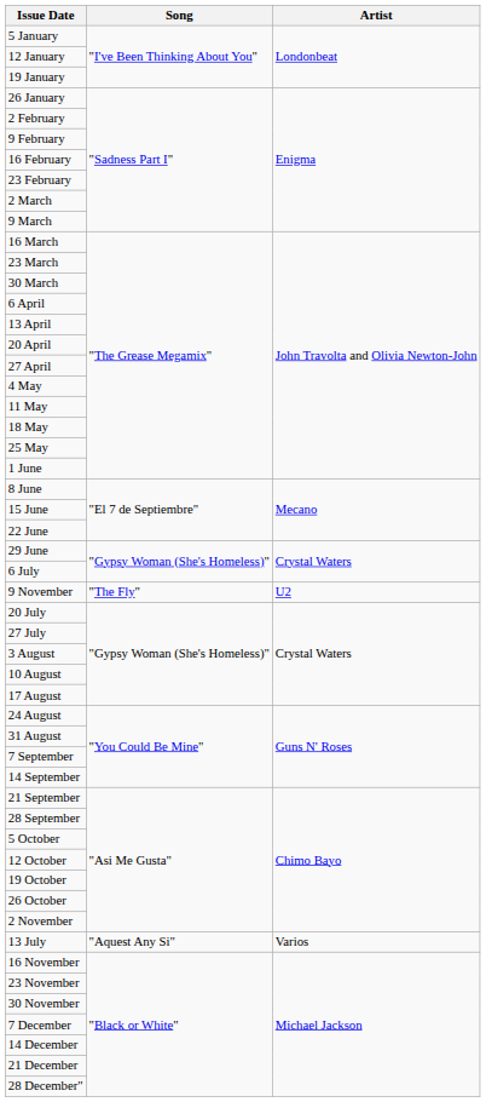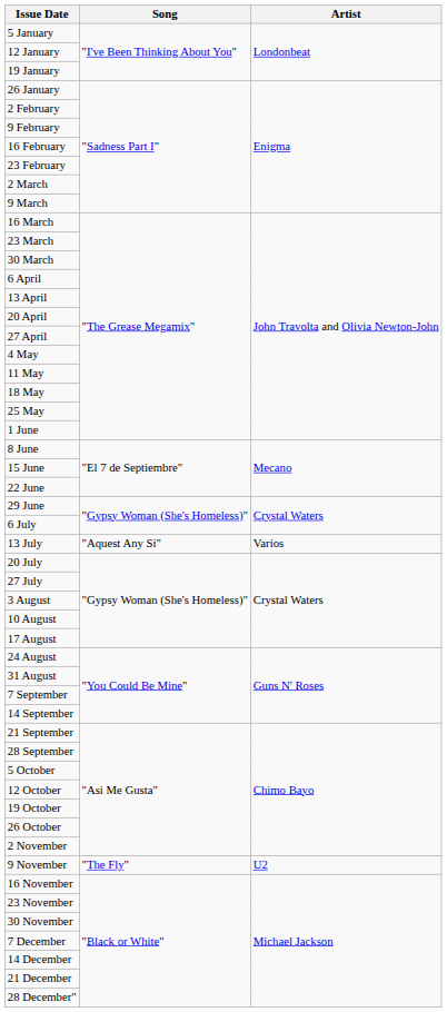rows swapped: 13 July <-> 9 November
